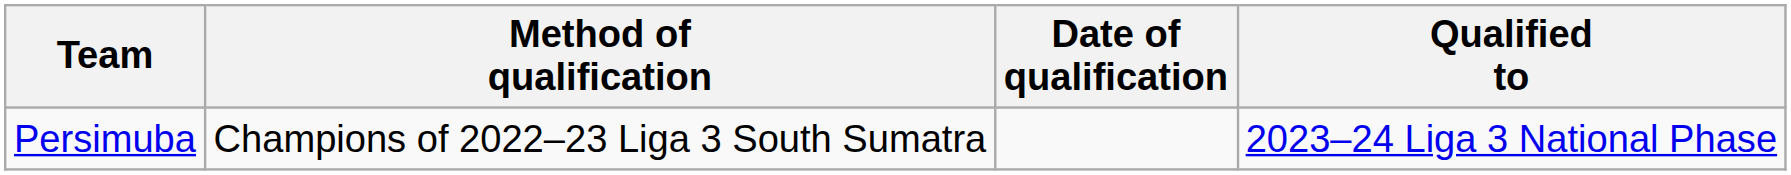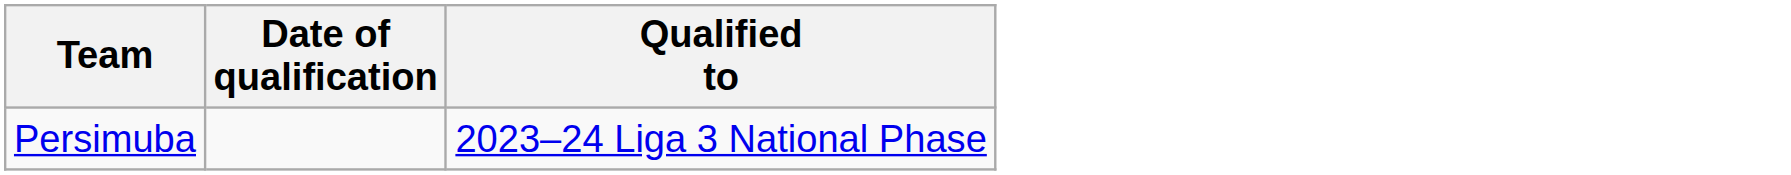- column: Method of qualification | Champions of 2022–23 Liga 3 South Sumatra
